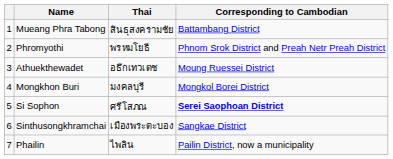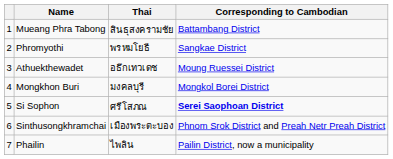Phromyothi | Corresponding to Cambodian: Phnom Srok District and Preah Netr Preah District -> Sangkae District
Sinthusongkhramchai | Corresponding to Cambodian: Sangkae District -> Phnom Srok District and Preah Netr Preah District
